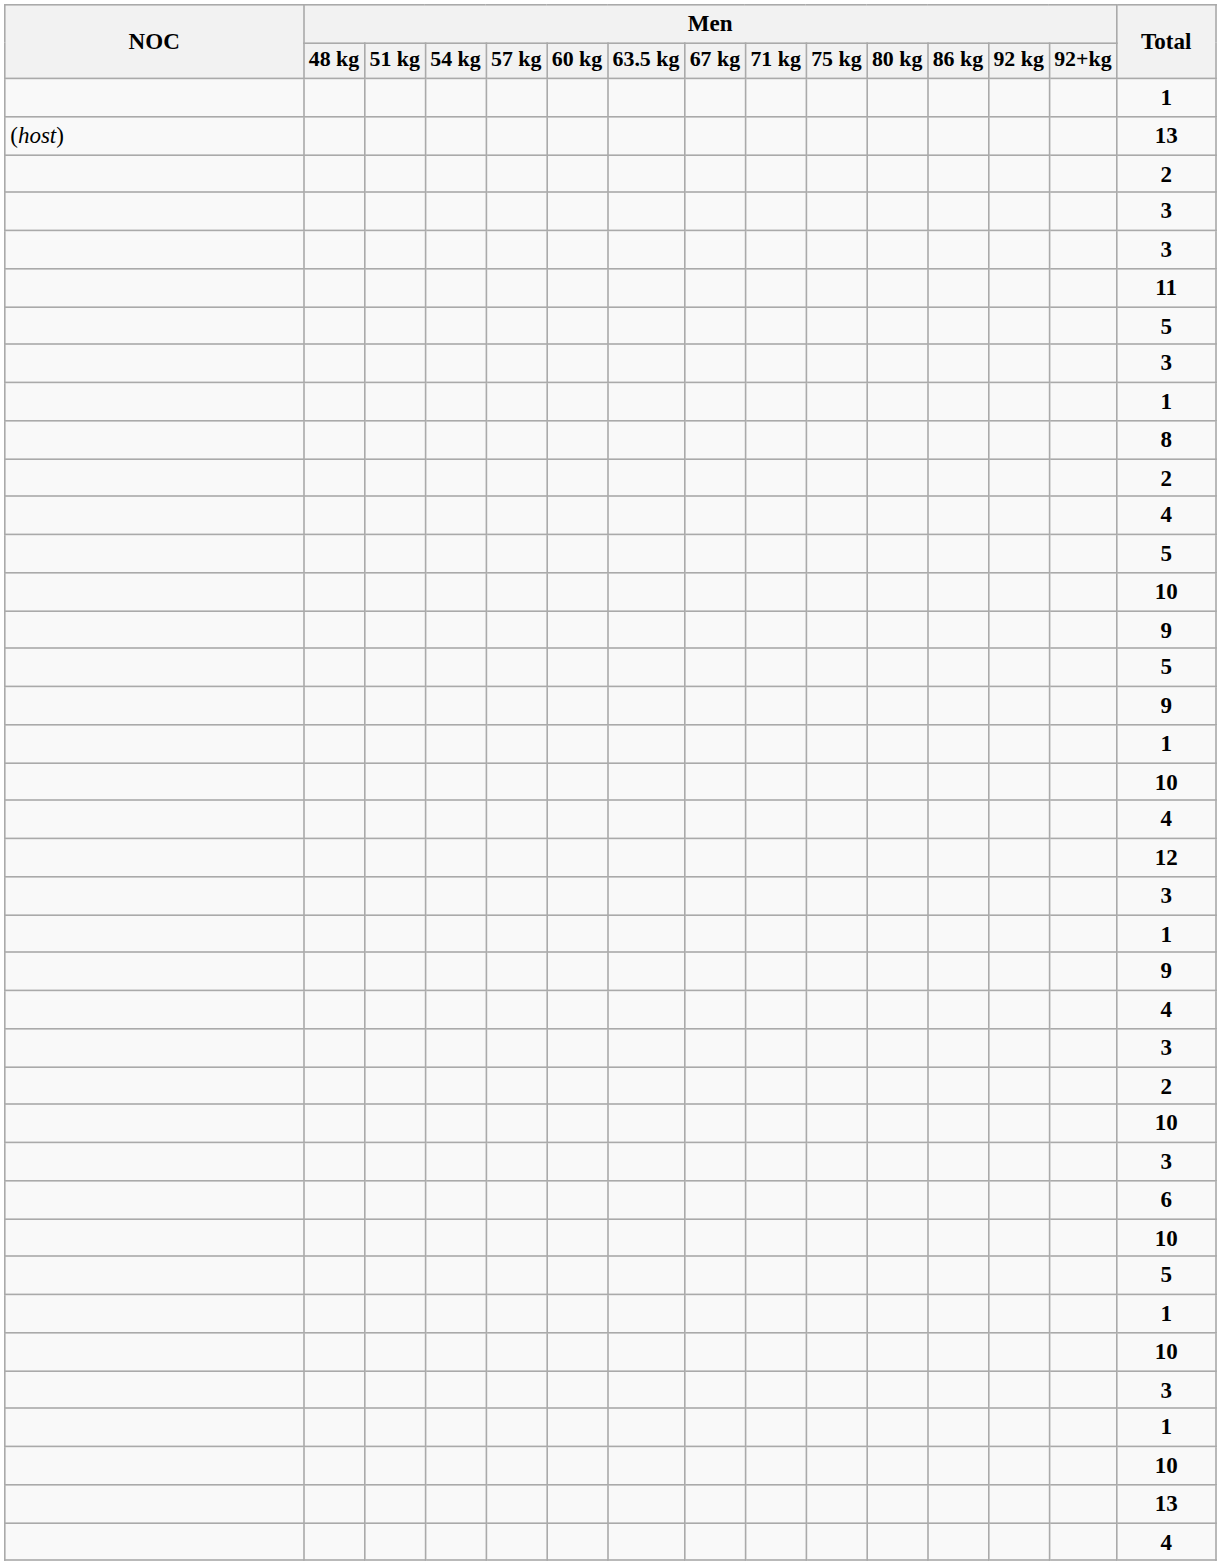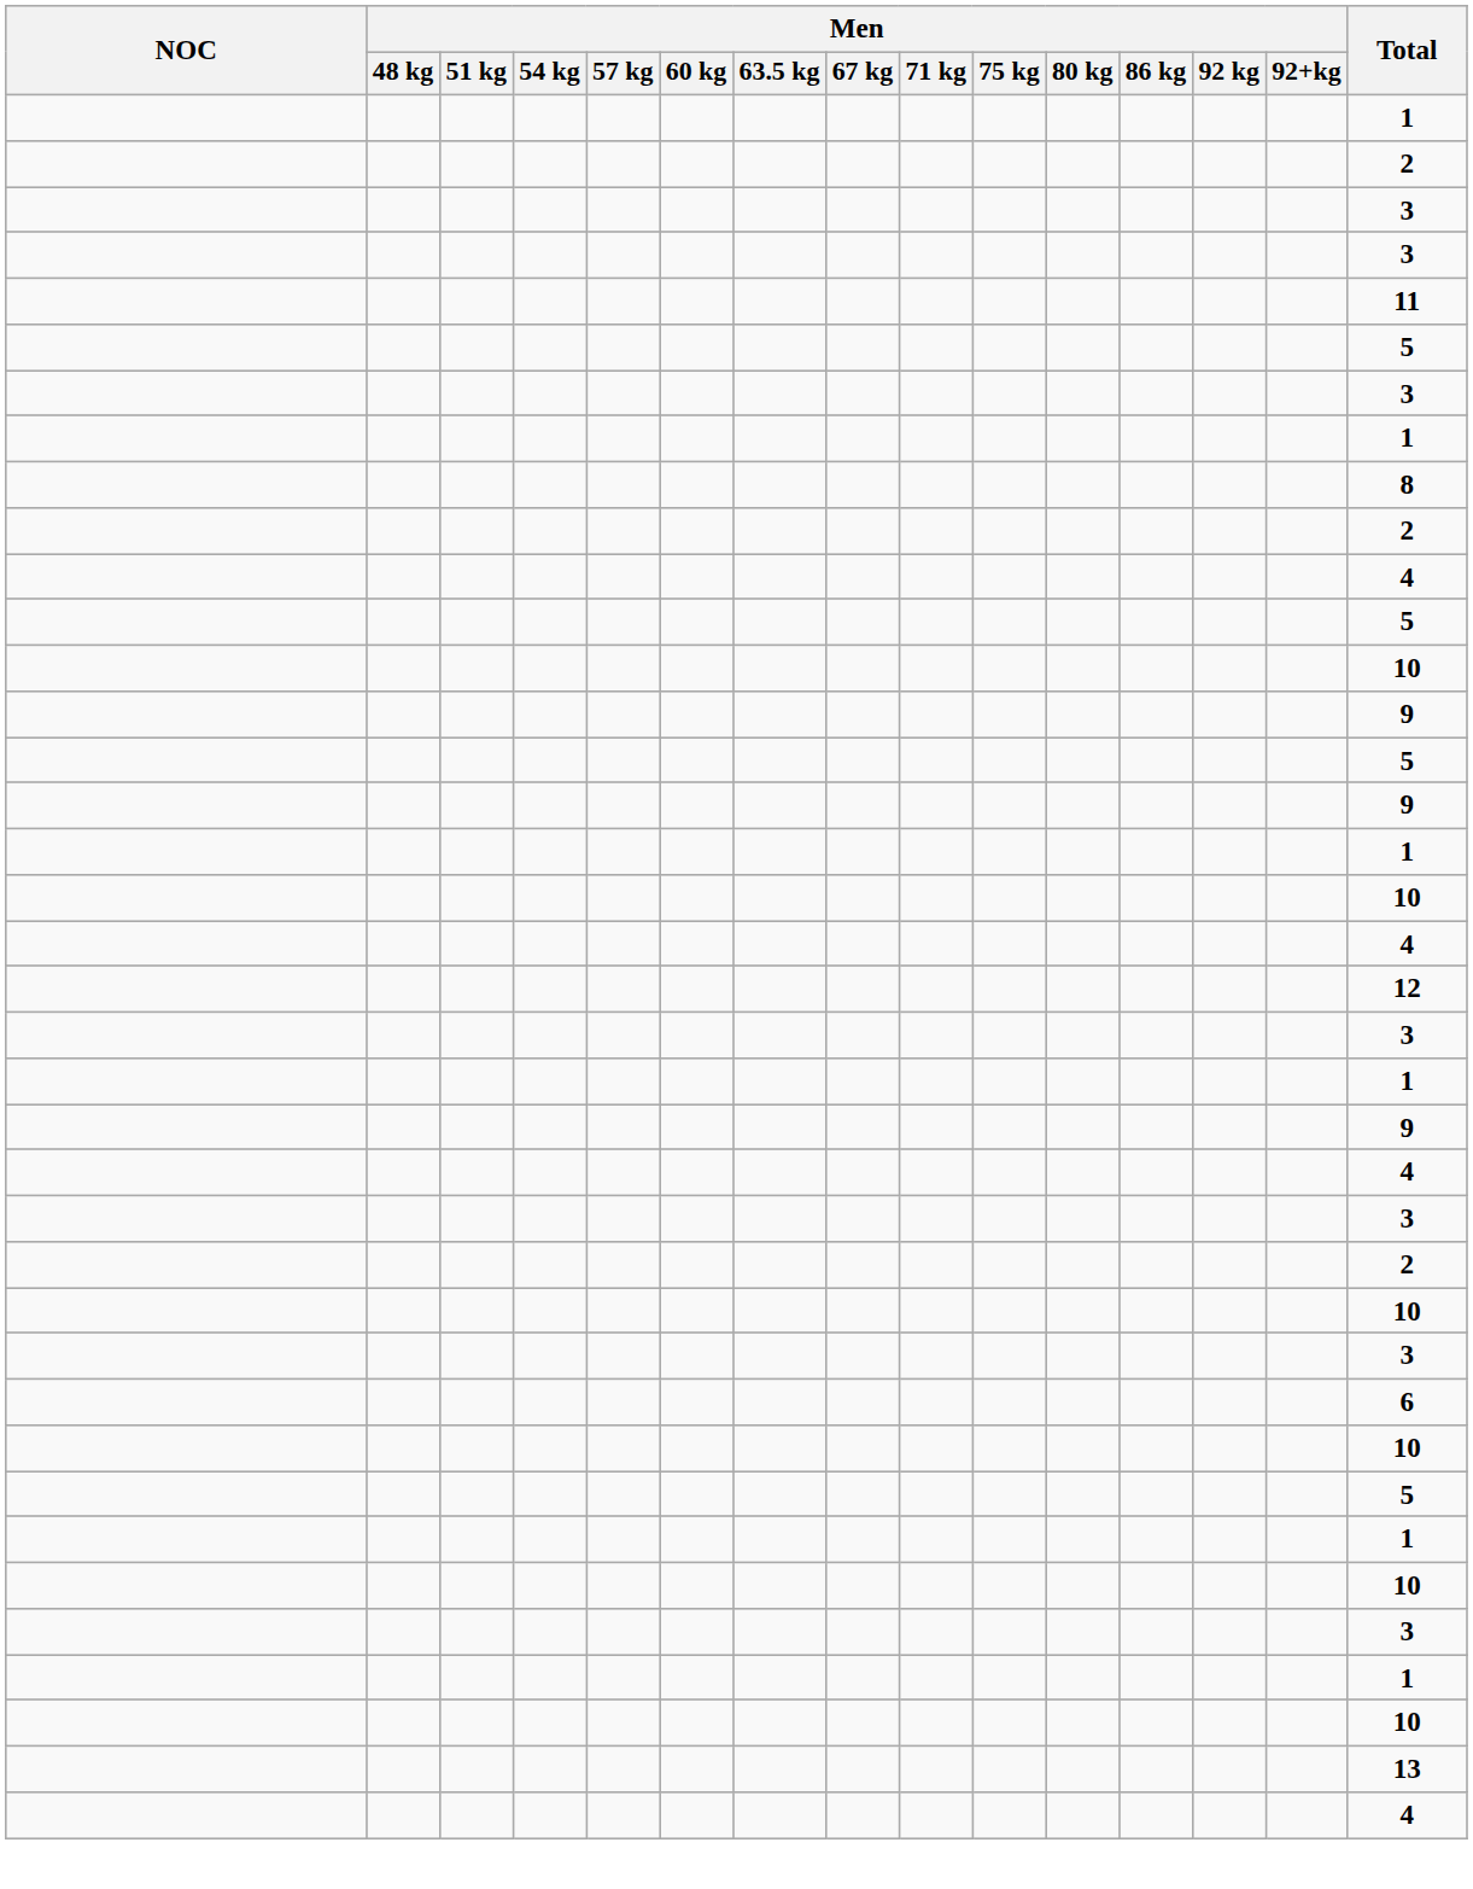- row: (host) | 13
